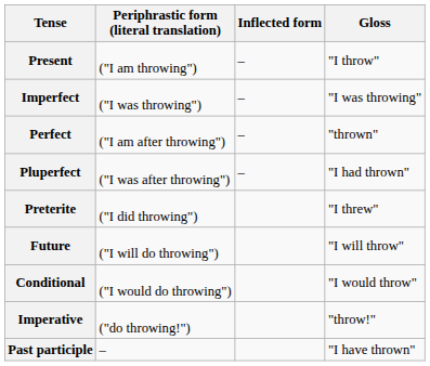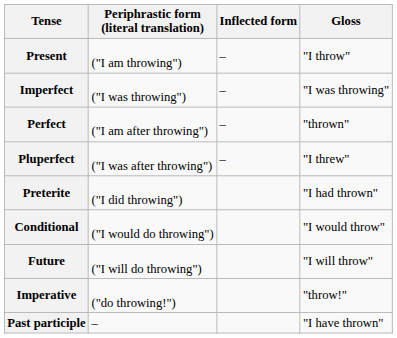Pluperfect | Gloss: "I had thrown" -> "I threw"
Preterite | Gloss: "I threw" -> "I had thrown"
rows swapped: Future <-> Conditional
